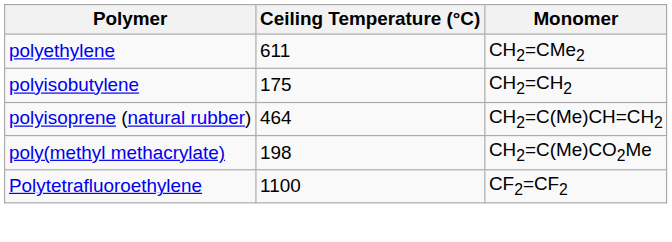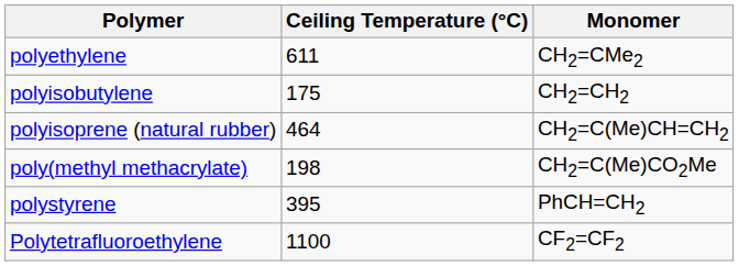+ row: polystyrene | 395 | PhCH=CH2
